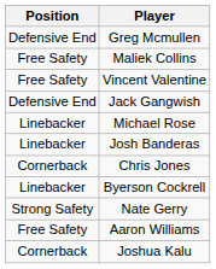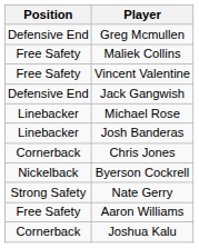Byerson Cockrell | Position: Linebacker -> Nickelback
